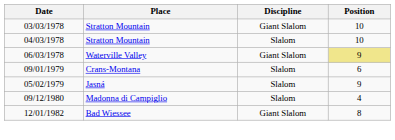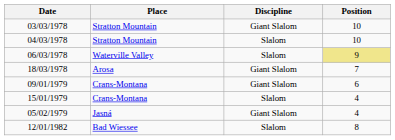06/03/1978 | Discipline: Giant Slalom -> Slalom
+ row: 18/03/1978 | Arosa | Giant Slalom | 7
09/01/1979 | Discipline: Slalom -> Giant Slalom
+ row: 15/01/1979 | Crans-Montana | Slalom | 4
05/02/1979 | Discipline: Slalom -> Giant Slalom
05/02/1979 | Position: 9 -> 4
- row: 09/12/1980 | Madonna di Campiglio | Slalom | 4
12/01/1982 | Discipline: Giant Slalom -> Slalom
